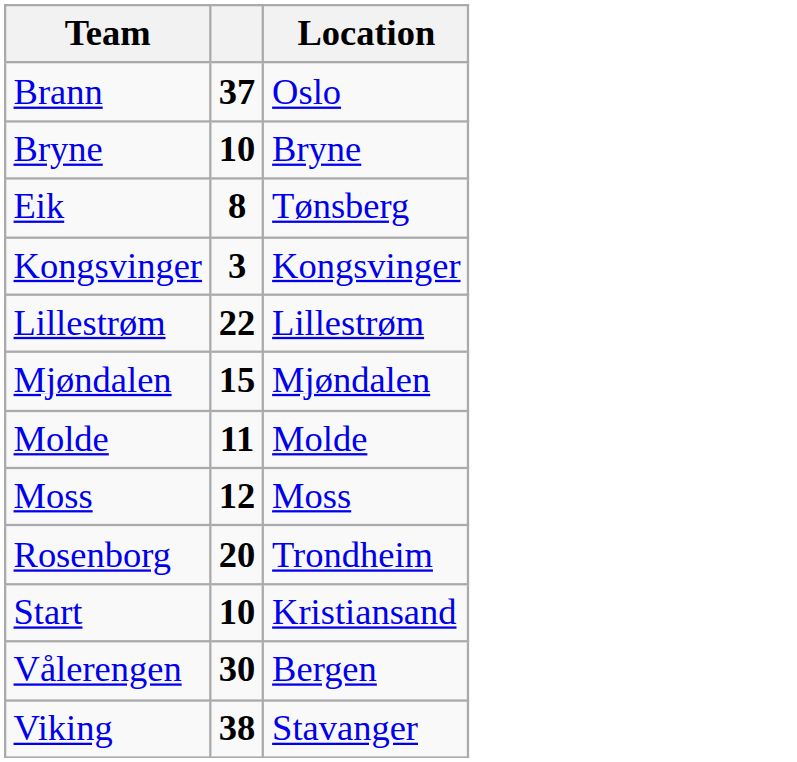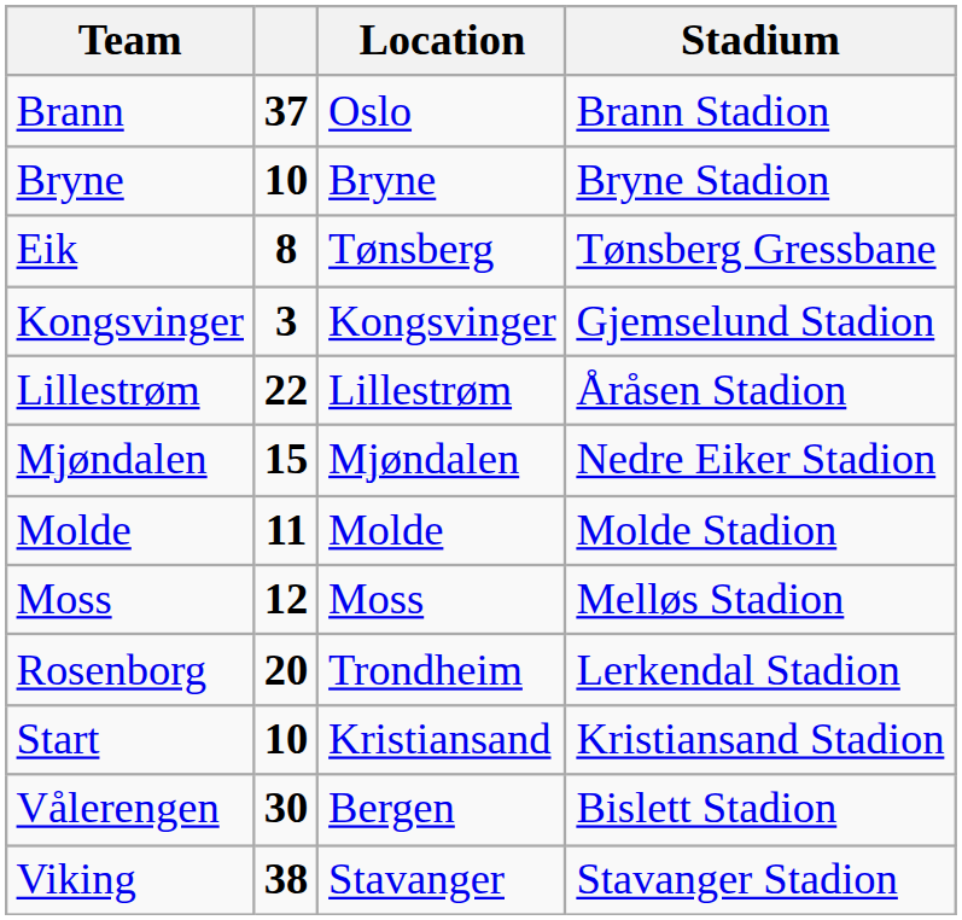+ column: Stadium | Brann Stadion | Bryne Stadion | Tønsberg Gressbane | Gjemselund Stadion | Åråsen Stadion | Nedre Eiker Stadion | Molde Stadion | Melløs Stadion | Lerkendal Stadion | Kristiansand Stadion | Bislett Stadion | Stavanger Stadion
